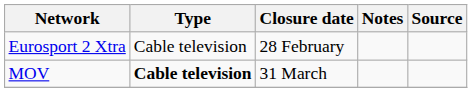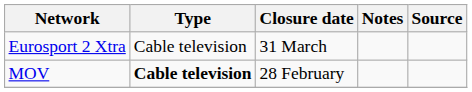Eurosport 2 Xtra | Closure date: 28 February -> 31 March
MOV | Closure date: 31 March -> 28 February
